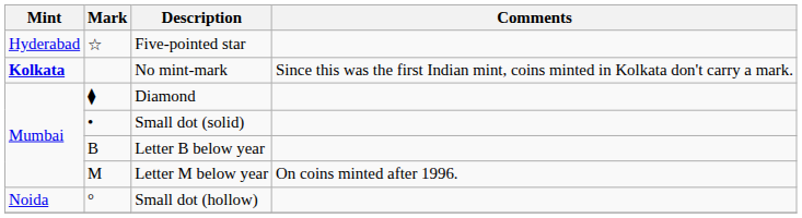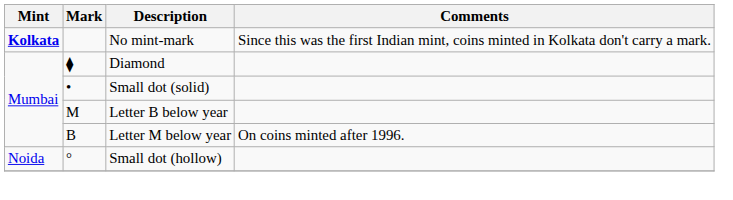- row: Hyderabad | ☆ | Five-pointed star
Letter B below year | Mark: B -> M
Letter M below year | Mark: M -> B
